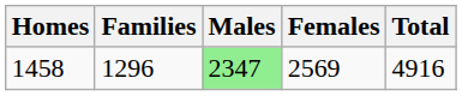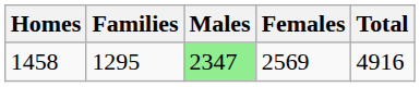1458 | Families: 1296 -> 1295
